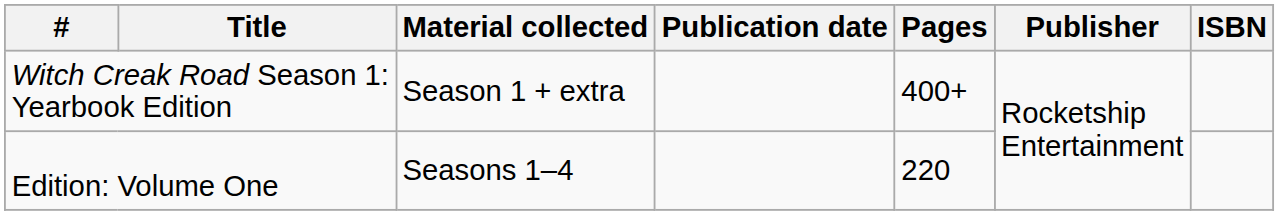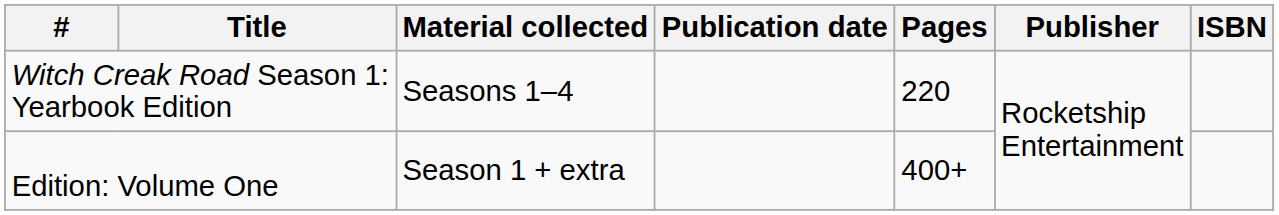Witch Creak Road Season 1: Yearbook Edition | Material collected: Season 1 + extra -> Seasons 1–4
Witch Creak Road Season 1: Yearbook Edition | Pages: 400+ -> 220
Edition: Volume One | Material collected: Seasons 1–4 -> Season 1 + extra
Edition: Volume One | Pages: 220 -> 400+
